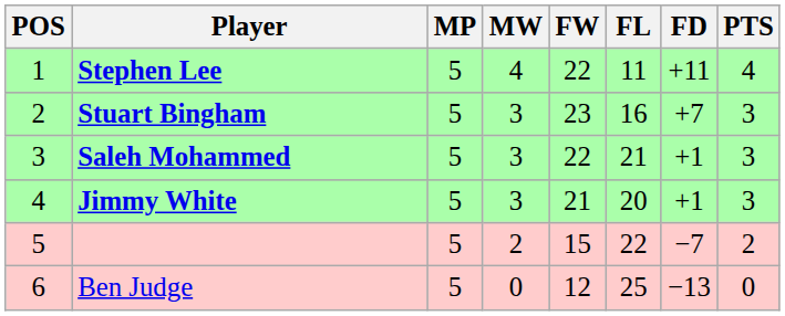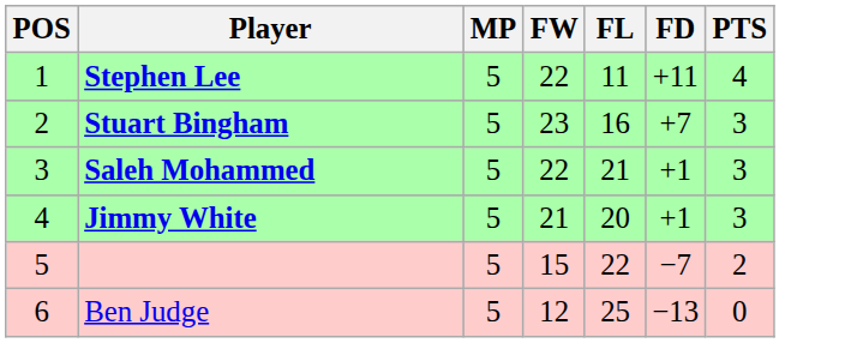- column: MW | 4 | 3 | 3 | 3 | 2 | 0
